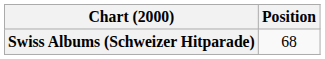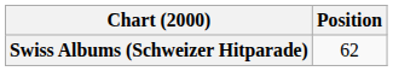Swiss Albums (Schweizer Hitparade) | Position: 68 -> 62
